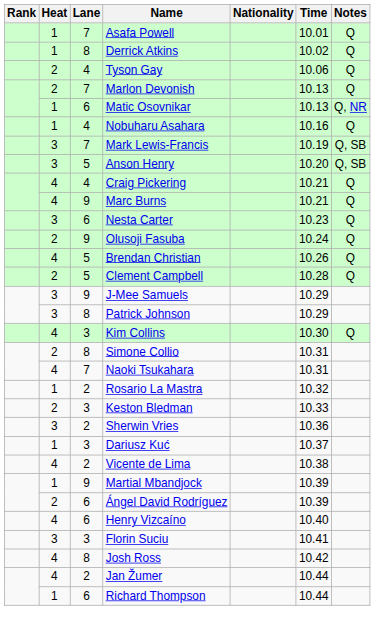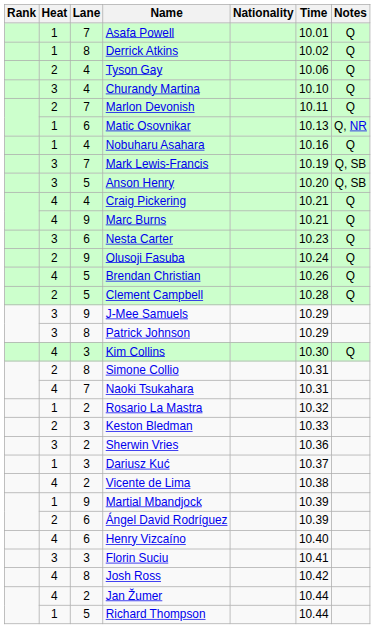+ row: 3 | 4 | Churandy Martina | 10.10 | Q
Marlon Devonish | Time: 10.13 -> 10.11
Richard Thompson | Lane: 6 -> 5
